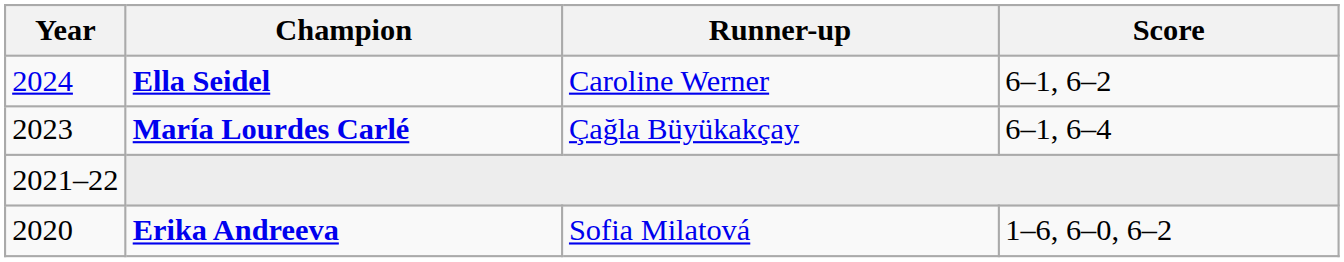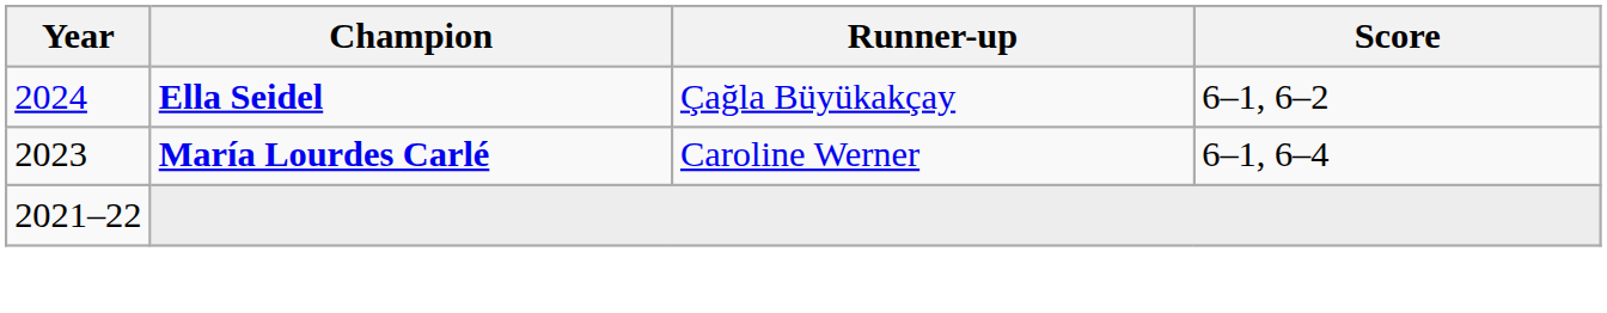Ella Seidel | Runner-up: Caroline Werner -> Çağla Büyükakçay
María Lourdes Carlé | Runner-up: Çağla Büyükakçay -> Caroline Werner
- row: 2020 | Erika Andreeva | Sofia Milatová | 1–6, 6–0, 6–2
